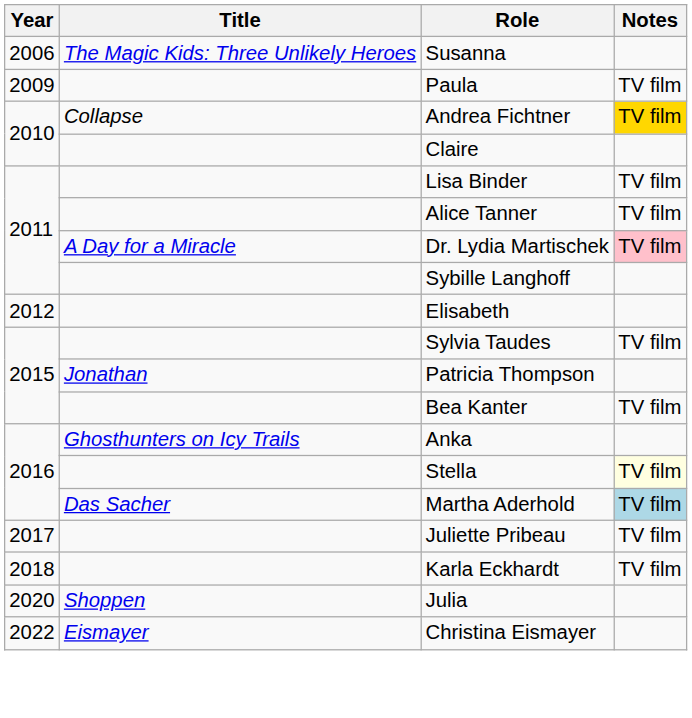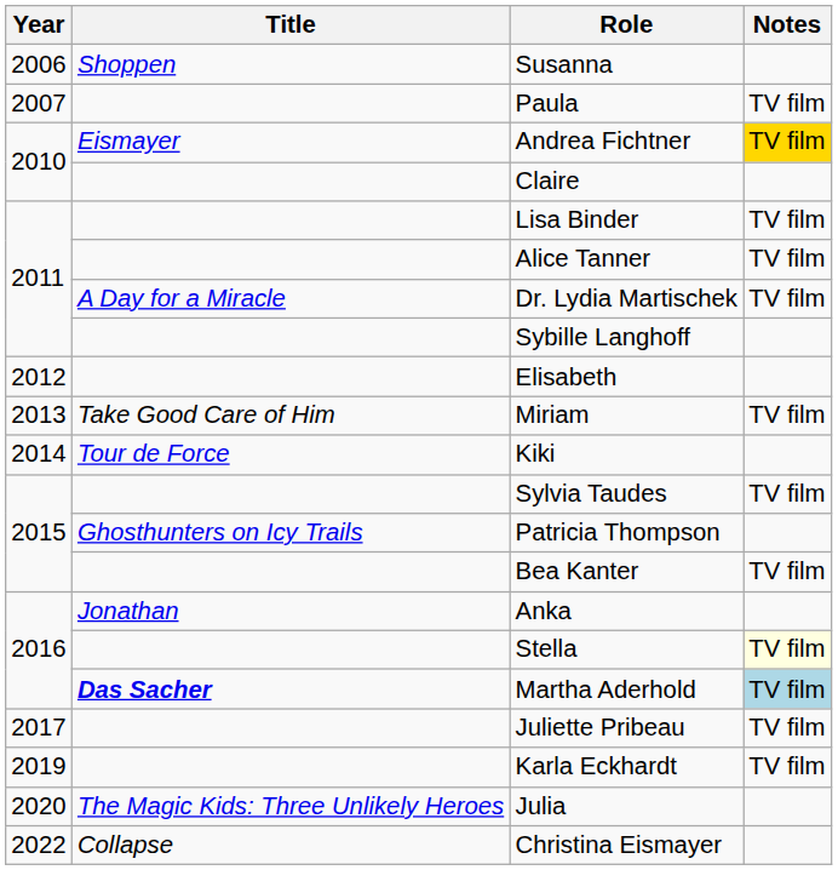Susanna | Title: The Magic Kids: Three Unlikely Heroes -> Shoppen
Paula | Year: 2009 -> 2007
Andrea Fichtner | Title: Collapse -> Eismayer
Dr. Lydia Martischek | Notes: pink background -> no background
+ row: 2013 | Take Good Care of Him | Miriam | TV film
+ row: 2014 | Tour de Force | Kiki
Patricia Thompson | Title: Jonathan -> Ghosthunters on Icy Trails
Anka | Title: Ghosthunters on Icy Trails -> Jonathan
Martha Aderhold | Title: normal -> bold
Karla Eckhardt | Year: 2018 -> 2019
Julia | Title: Shoppen -> The Magic Kids: Three Unlikely Heroes
Christina Eismayer | Title: Eismayer -> Collapse
